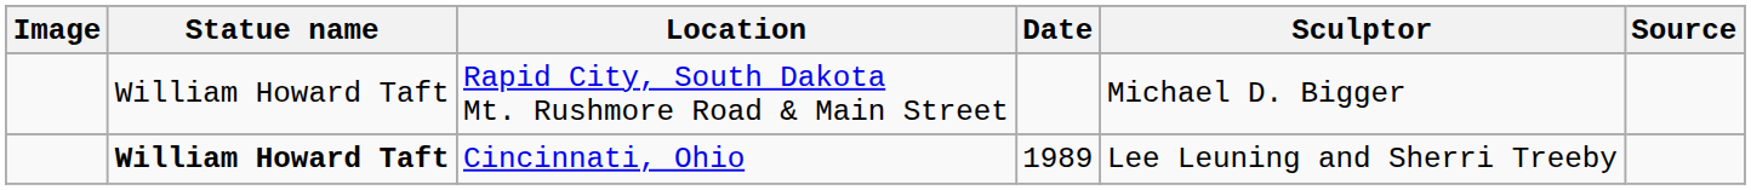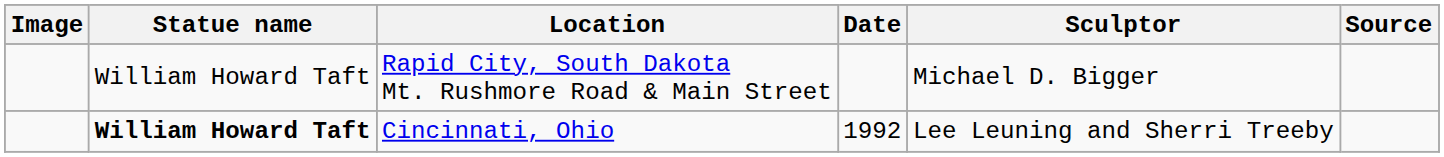Cincinnati, Ohio | Date: 1989 -> 1992
